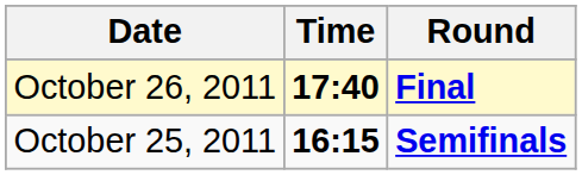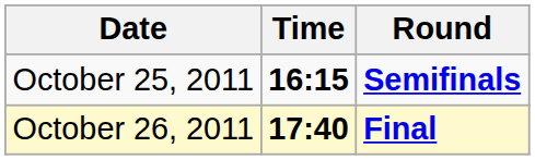rows swapped: October 25, 2011 <-> October 26, 2011
